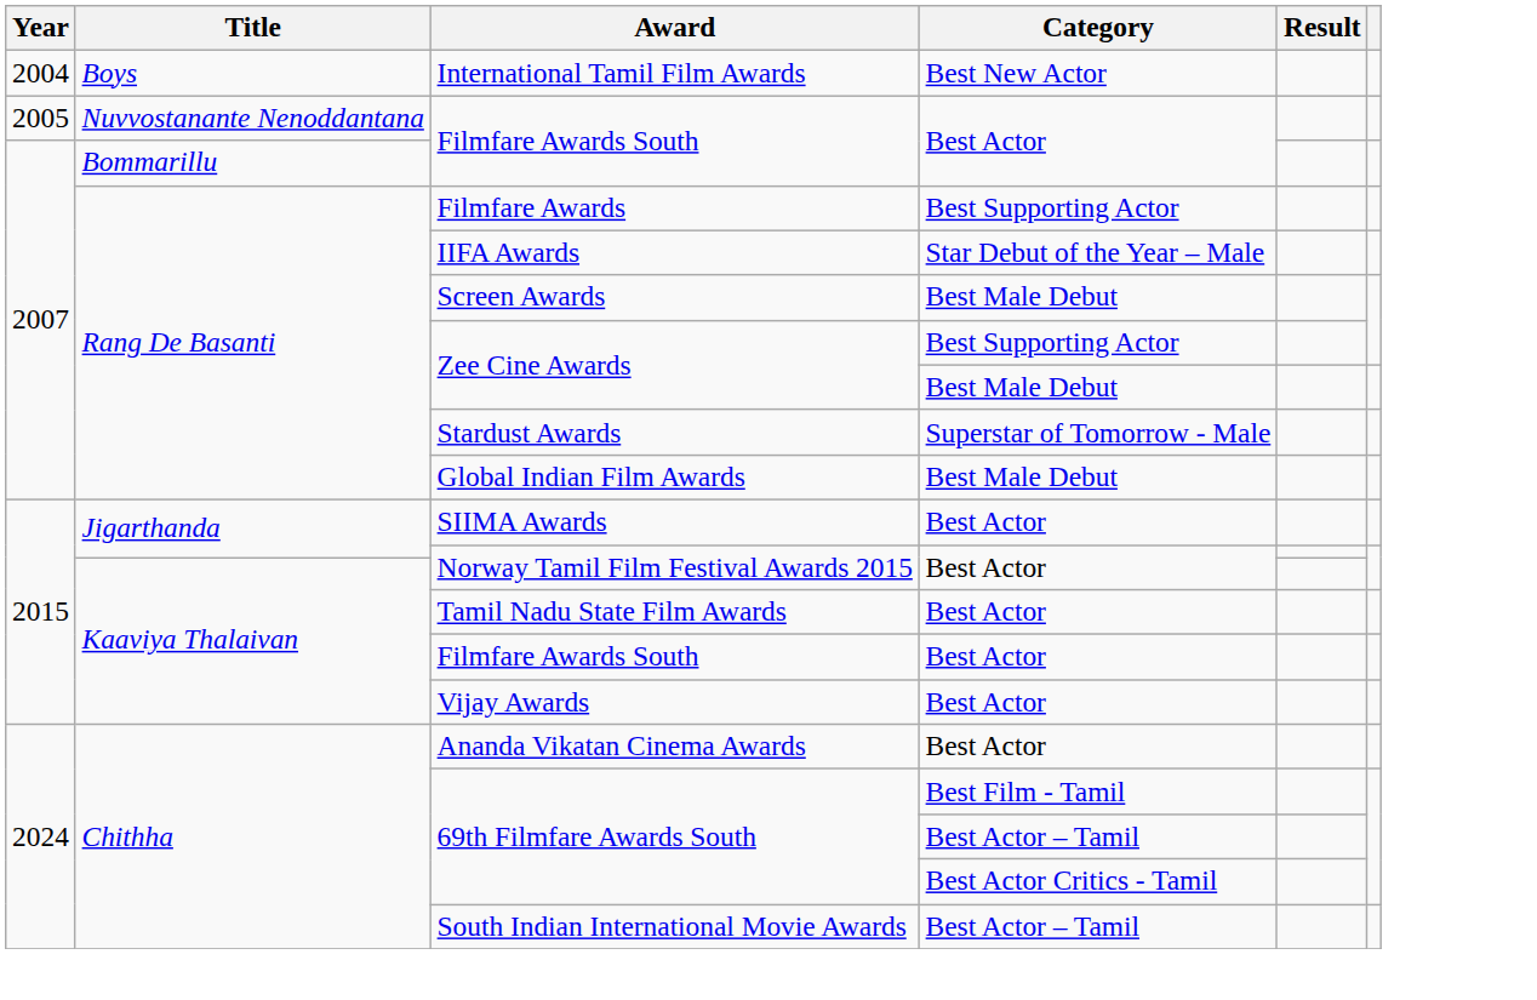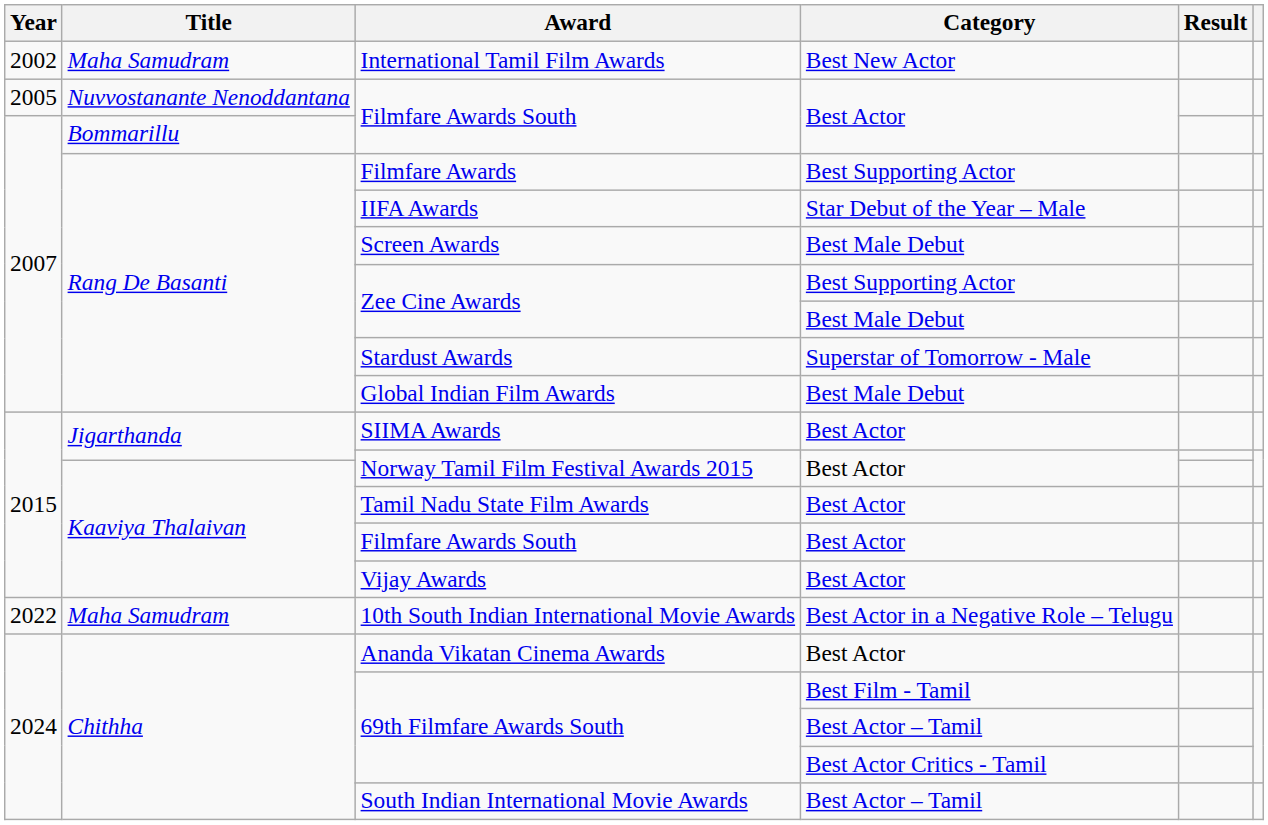International Tamil Film Awards | Year: 2004 -> 2002
International Tamil Film Awards | Title: Boys -> Maha Samudram
+ row: 2022 | Maha Samudram | 10th South Indian International Movie Awards | Best Actor in a Negative Role – Telugu
